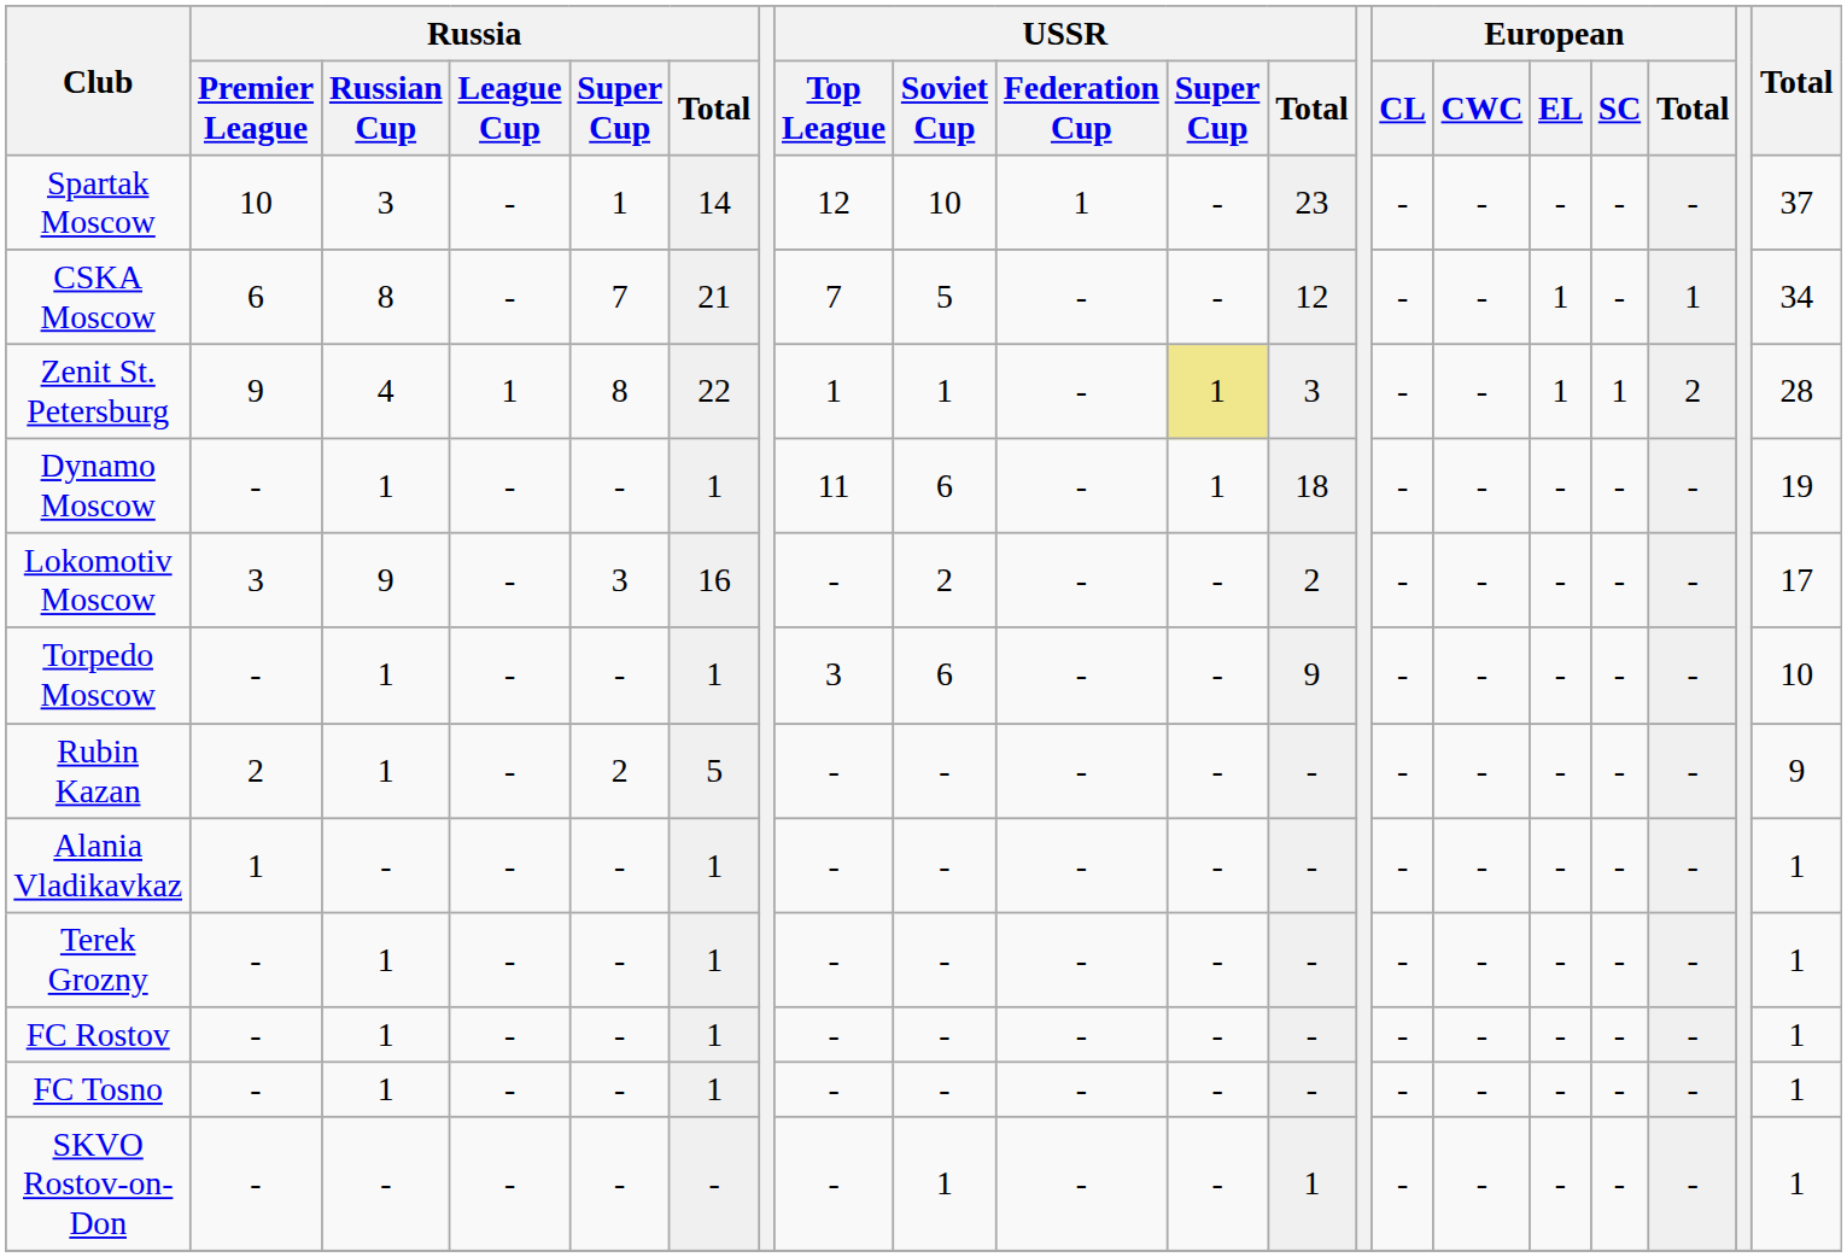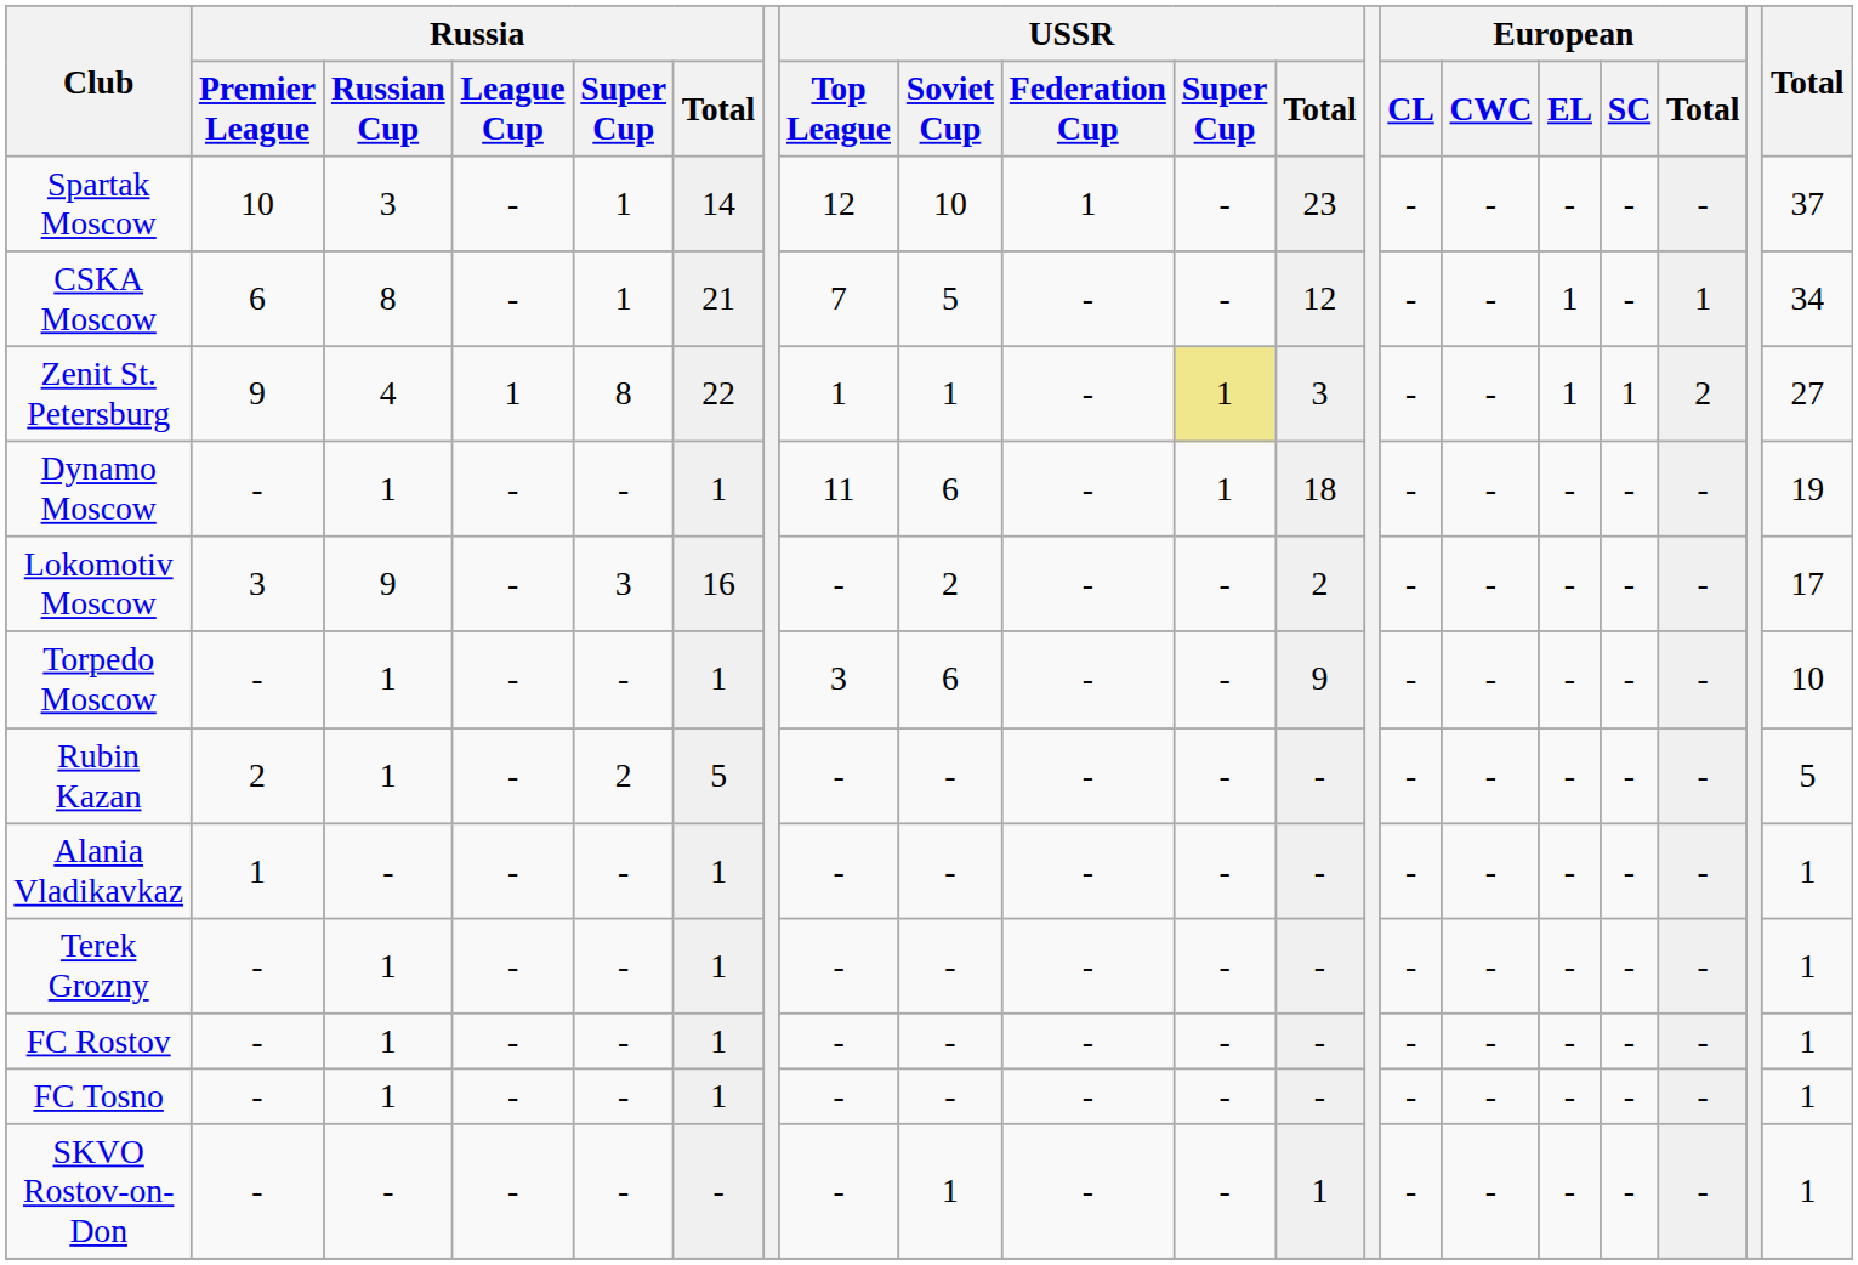CSKA Moscow | Russia / Super Cup: 7 -> 1
Zenit St. Petersburg | Total: 28 -> 27
Rubin Kazan | Total: 9 -> 5
